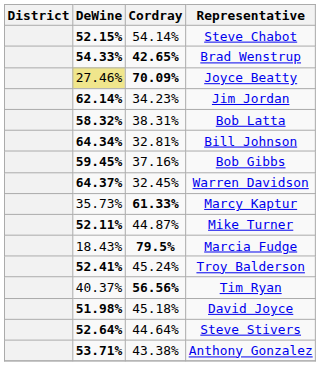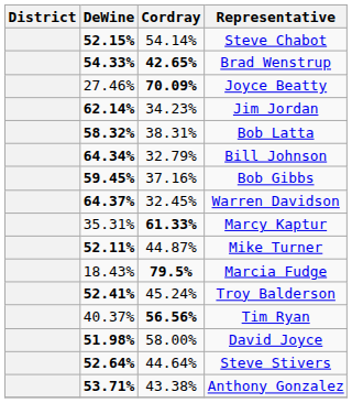Joyce Beatty | DeWine: khaki background -> no background
Bill Johnson | Cordray: 32.81% -> 32.79%
Marcy Kaptur | DeWine: 35.73% -> 35.31%
David Joyce | Cordray: 45.18% -> 58.00%
